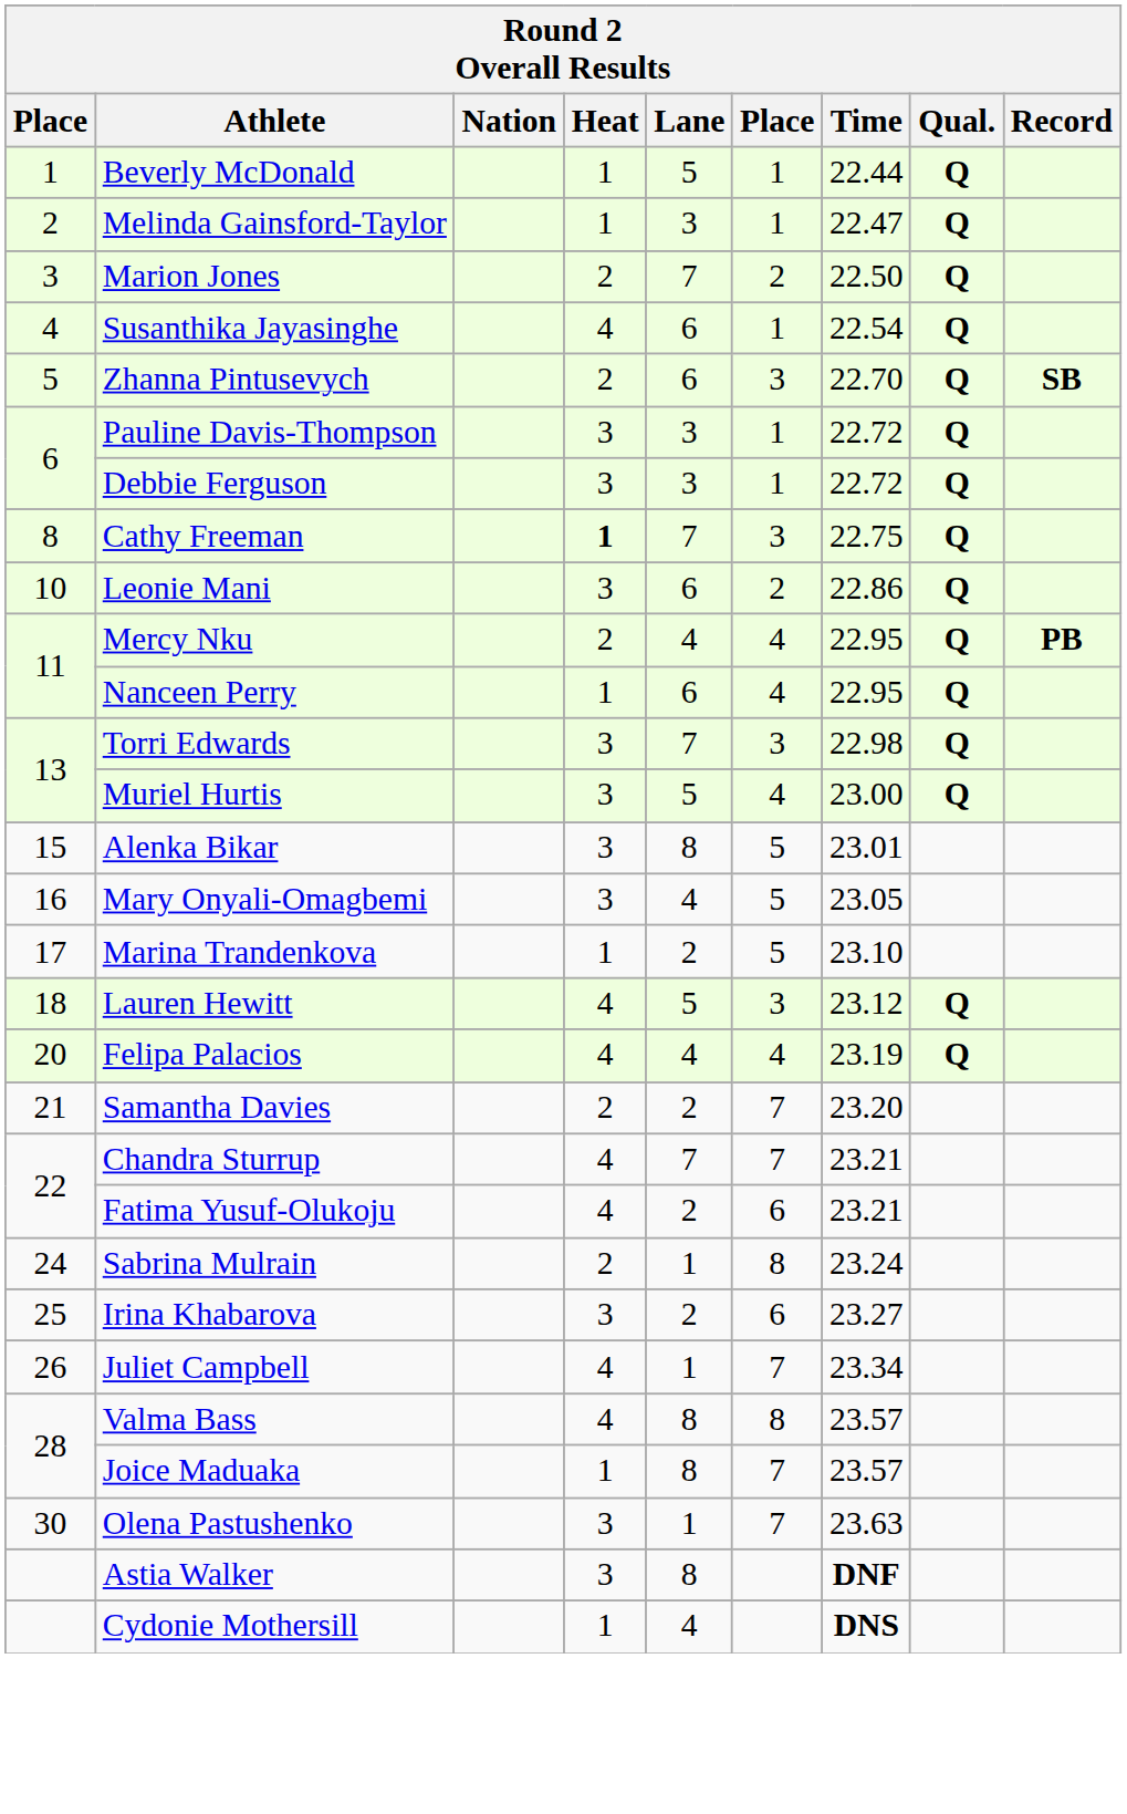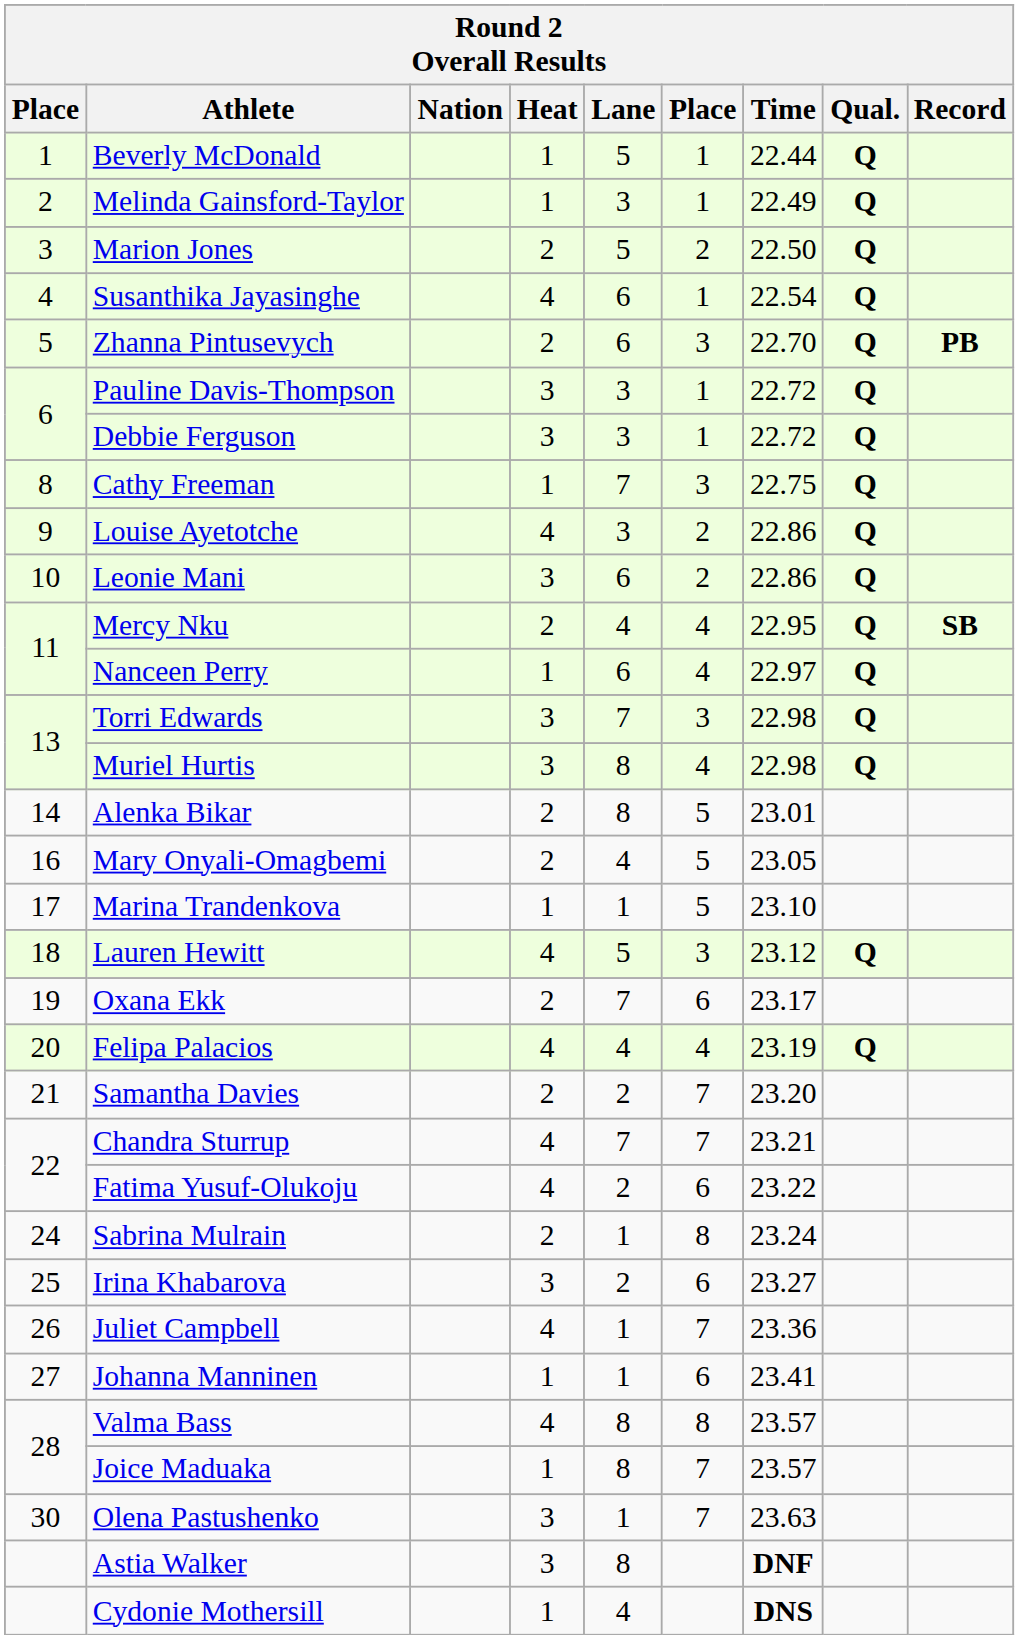Melinda Gainsford-Taylor | Time: 22.47 -> 22.49
Marion Jones | Lane: 7 -> 5
Zhanna Pintusevych | Record: SB -> PB
Cathy Freeman | Heat: bold -> normal
+ row: 9 | Louise Ayetotche | 4 | 3 | 2 | 22.86 | Q
Mercy Nku | Record: PB -> SB
Nanceen Perry | Time: 22.95 -> 22.97
Muriel Hurtis | Lane: 5 -> 8
Muriel Hurtis | Time: 23.00 -> 22.98
Alenka Bikar | column 1: 15 -> 14
Alenka Bikar | Heat: 3 -> 2
Mary Onyali-Omagbemi | Heat: 3 -> 2
Marina Trandenkova | Lane: 2 -> 1
+ row: 19 | Oxana Ekk | 2 | 7 | 6 | 23.17
Fatima Yusuf-Olukoju | Time: 23.21 -> 23.22
Juliet Campbell | Time: 23.34 -> 23.36
+ row: 27 | Johanna Manninen | 1 | 1 | 6 | 23.41
